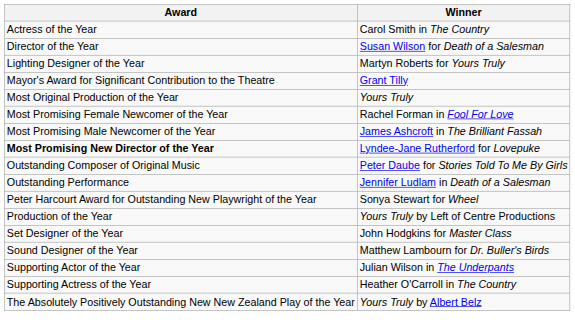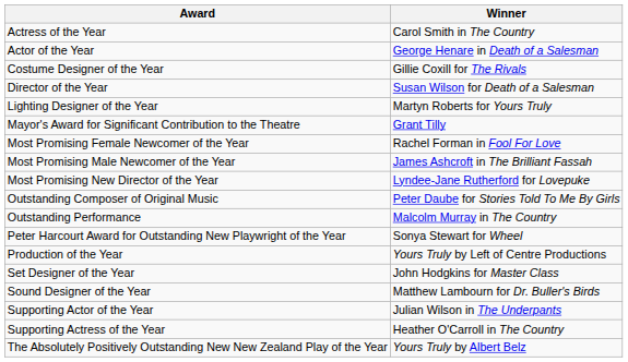+ row: Actor of the Year | George Henare in Death of a Salesman
+ row: Costume Designer of the Year | Gillie Coxill for The Rivals
- row: Most Original Production of the Year | Yours Truly
Lyndee-Jane Rutherford for Lovepuke | Award: bold -> normal
- row: Outstanding Performance | Jennifer Ludlam in Death of a Salesman
+ row: Outstanding Performance | Malcolm Murray in The Country
